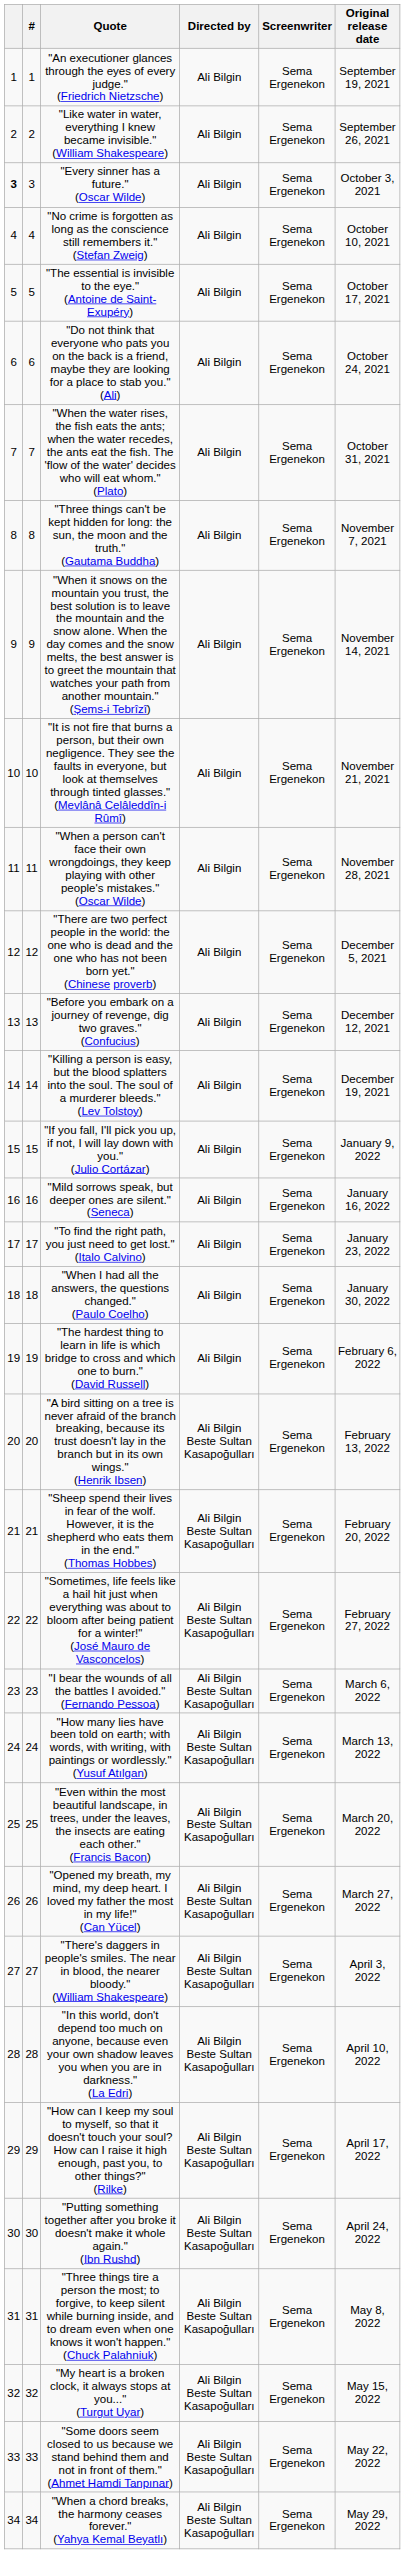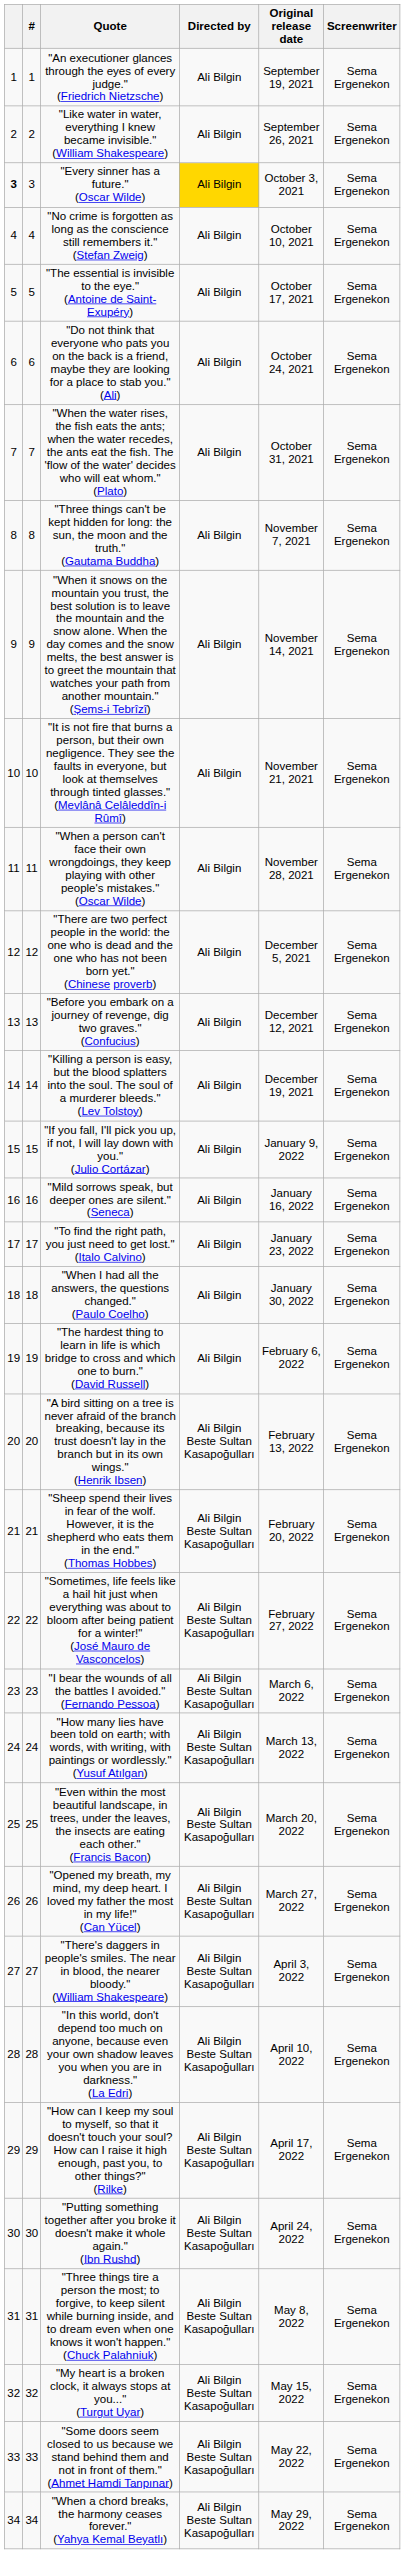columns swapped: Screenwriter <-> Original release date
"Every sinner has a future." (Oscar Wilde) | Directed by: no background -> gold background
